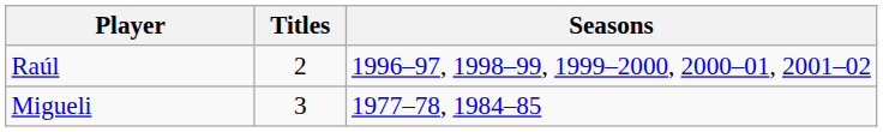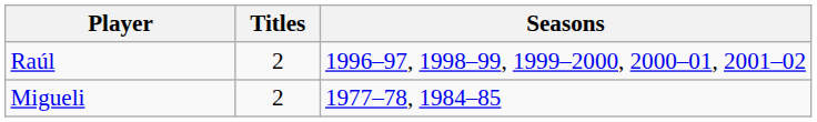Migueli | Titles: 3 -> 2
